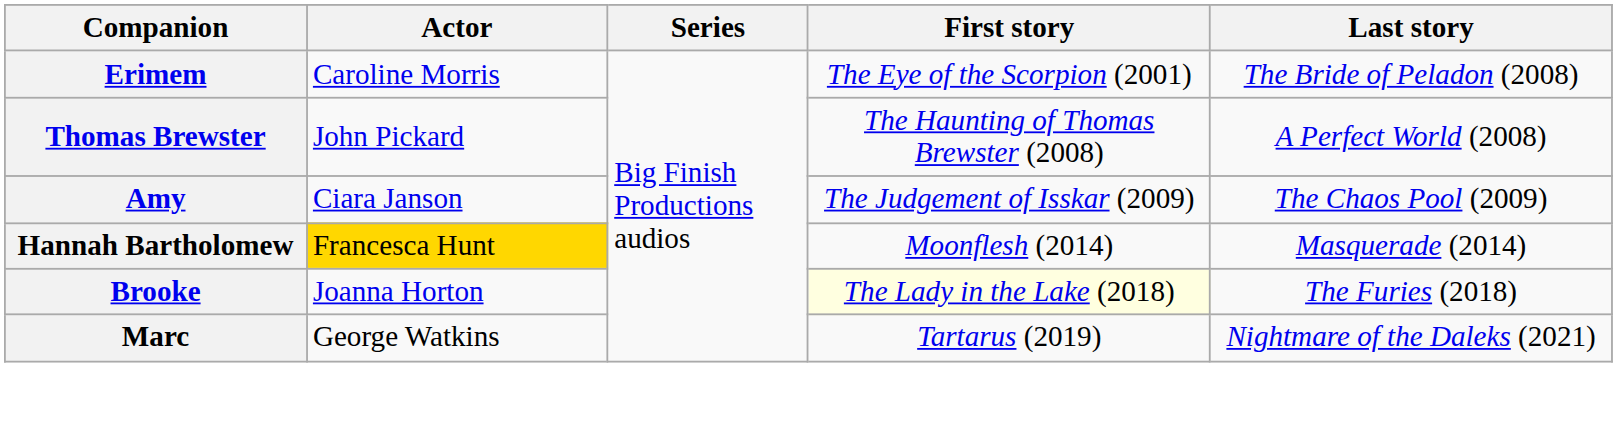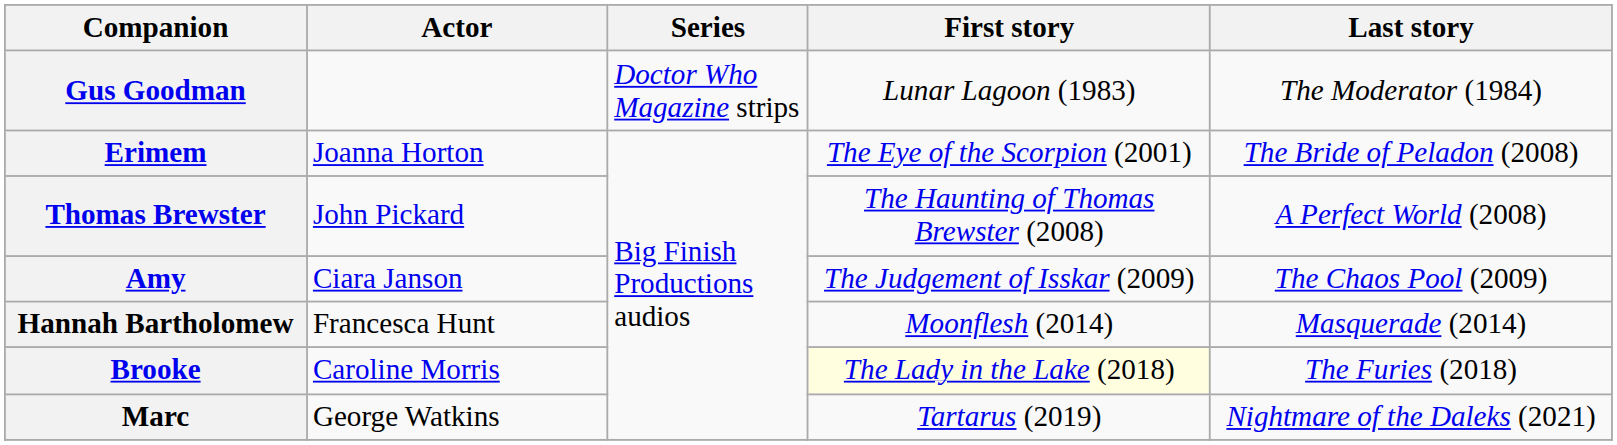+ row: Gus Goodman | Doctor Who Magazine strips | Lunar Lagoon (1983) | The Moderator (1984)
Erimem | Actor: Caroline Morris -> Joanna Horton
Hannah Bartholomew | Actor: gold background -> no background
Brooke | Actor: Joanna Horton -> Caroline Morris
